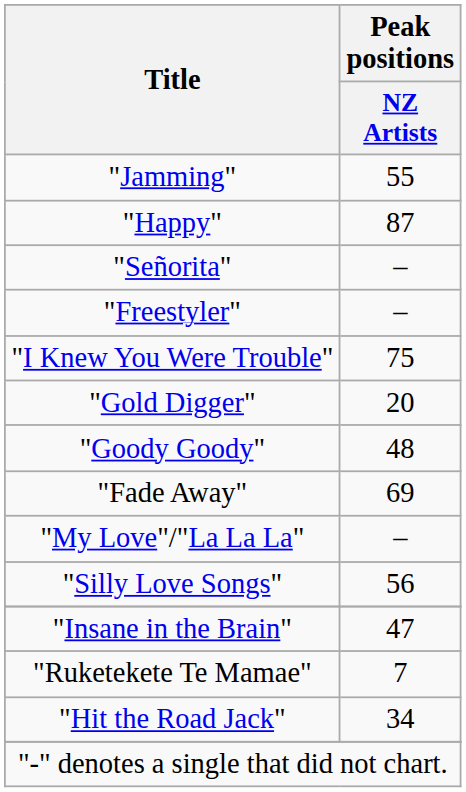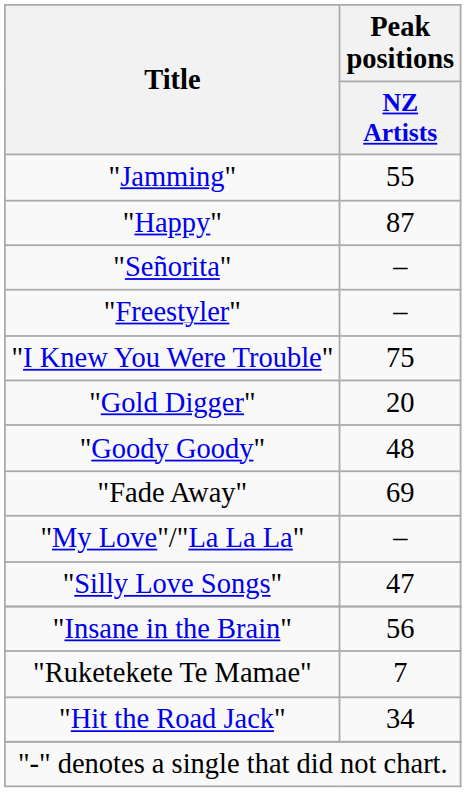"Silly Love Songs" | Peak positions / NZ Artists: 56 -> 47
"Insane in the Brain" | Peak positions / NZ Artists: 47 -> 56
